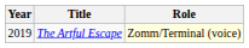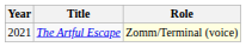The Artful Escape | Year: 2019 -> 2021
